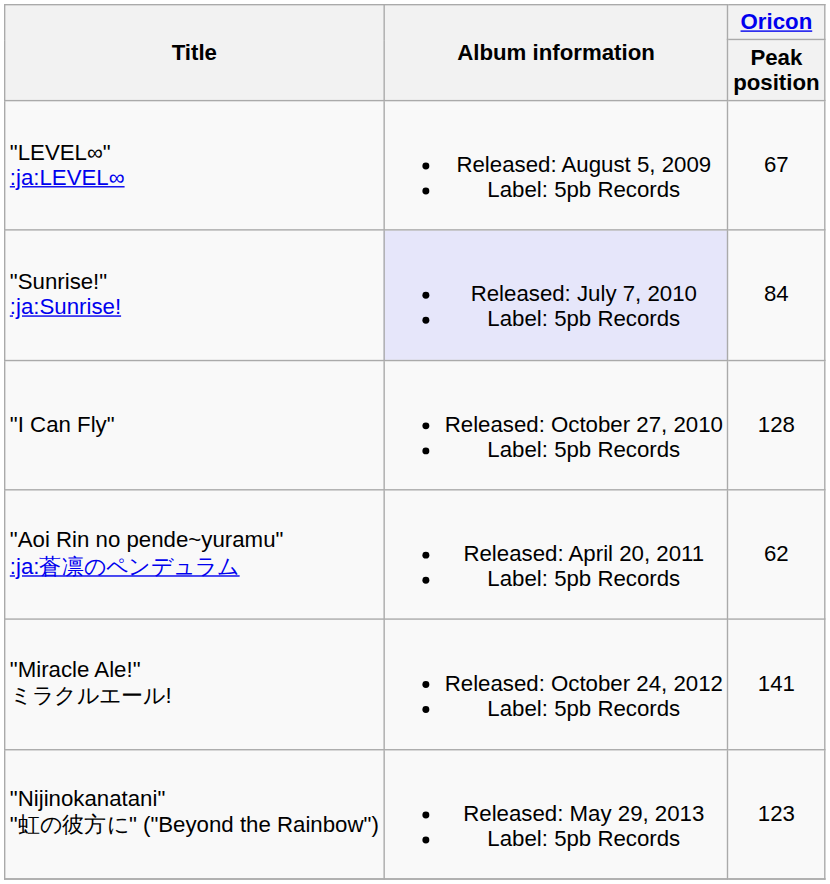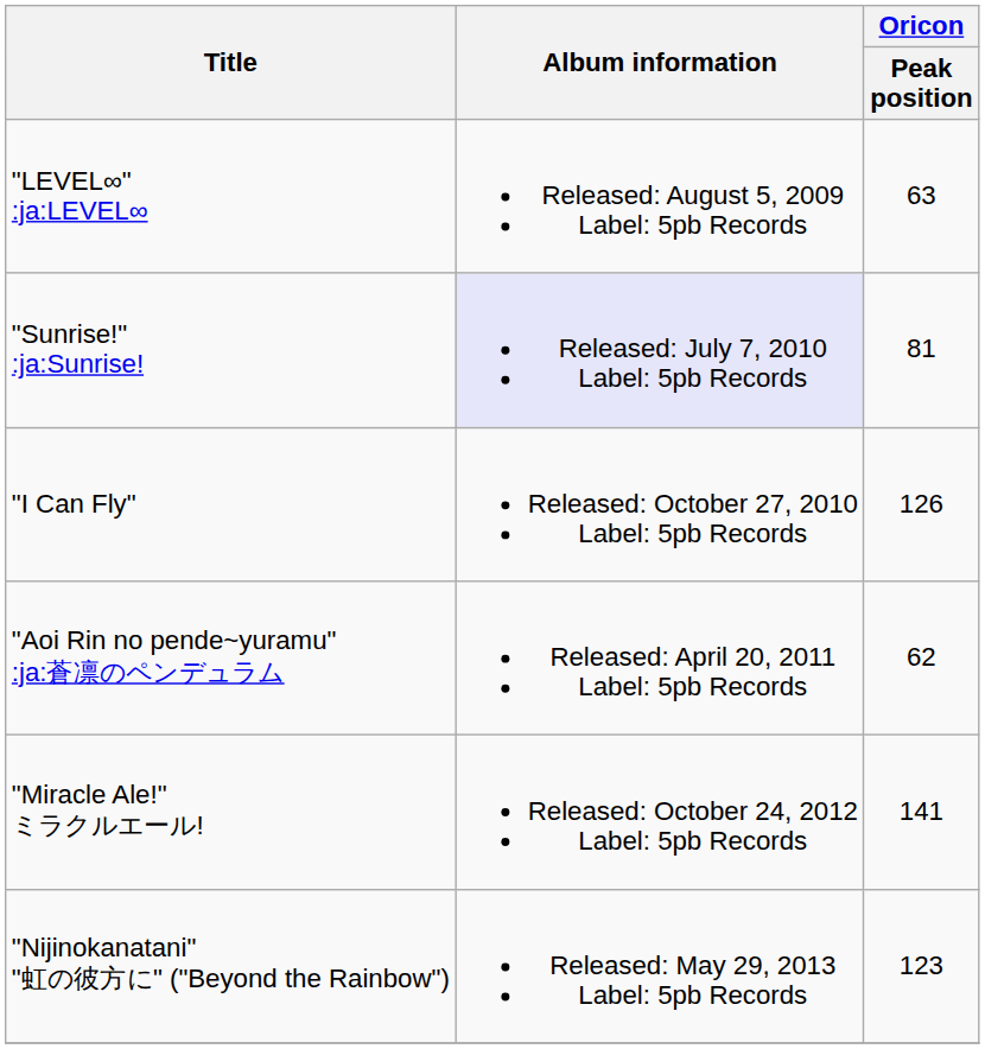"LEVEL∞" :ja:LEVEL∞ | Oricon / Peak position: 67 -> 63
"Sunrise!" :ja:Sunrise! | Oricon / Peak position: 84 -> 81
"I Can Fly" | Oricon / Peak position: 128 -> 126
